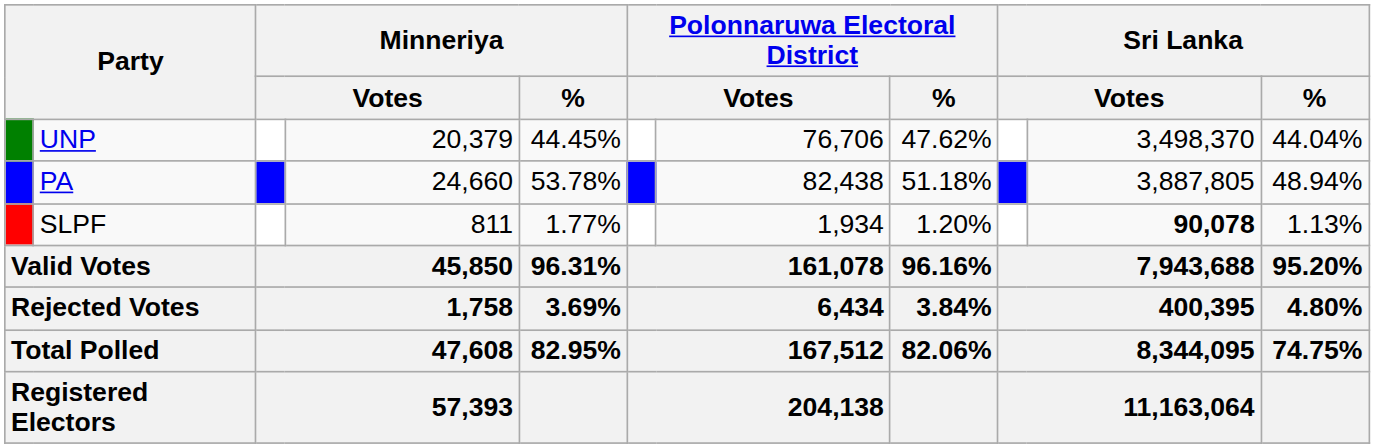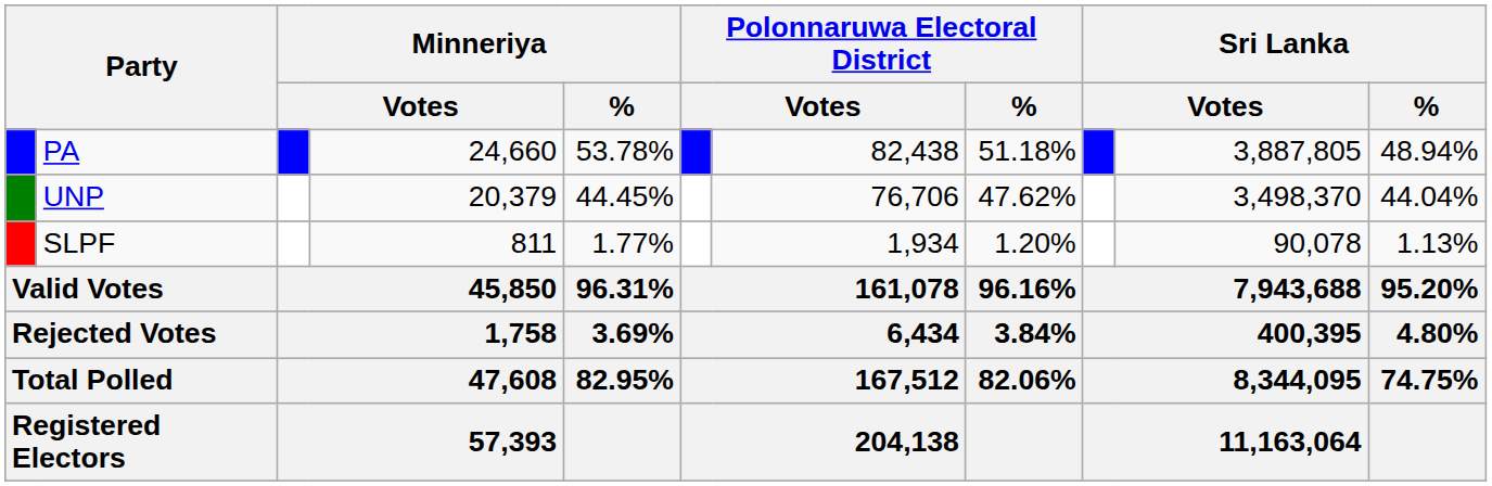rows swapped: PA <-> UNP
SLPF | column 10: bold -> normal
